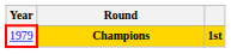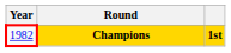Champions | Year: 1979 -> 1982
